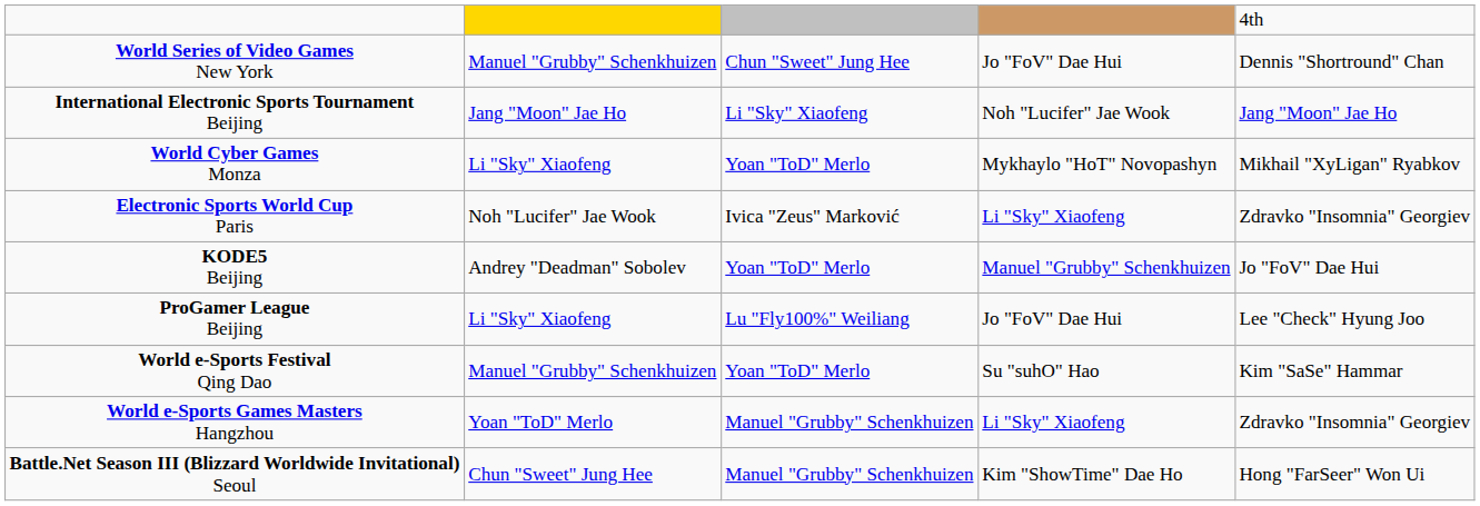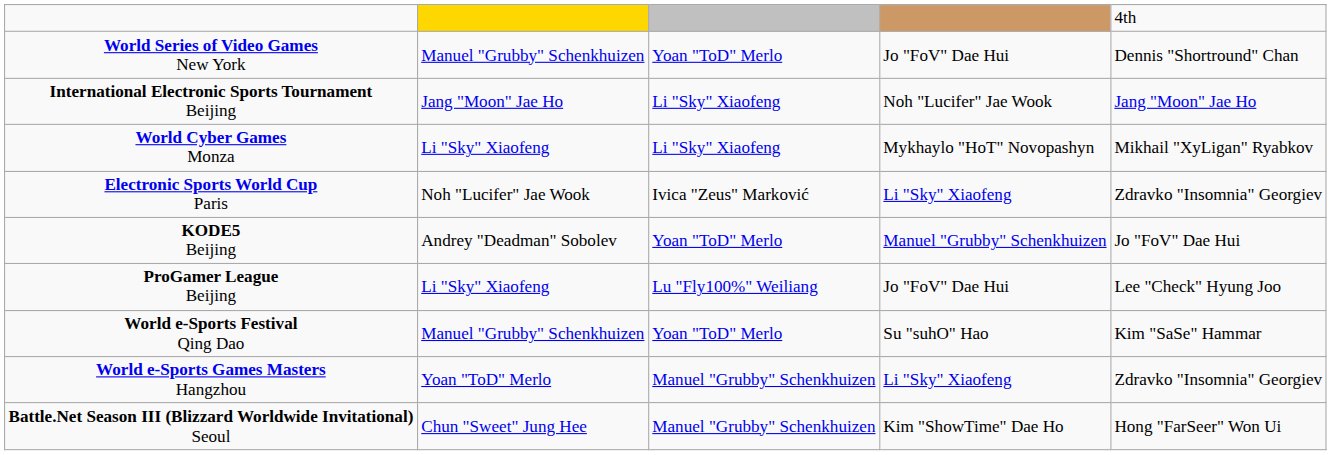World Series of Video Games New York | column 3: Chun "Sweet" Jung Hee -> Yoan "ToD" Merlo
World Cyber Games Monza | column 3: Yoan "ToD" Merlo -> Li "Sky" Xiaofeng
